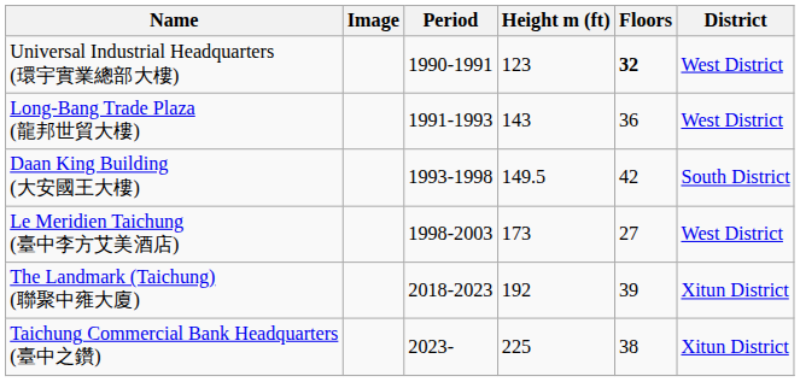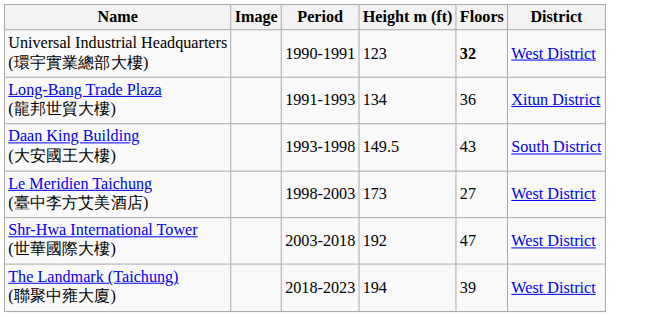Long-Bang Trade Plaza (龍邦世貿大樓) | Height m (ft): 143 -> 134
Long-Bang Trade Plaza (龍邦世貿大樓) | District: West District -> Xitun District
Daan King Building (大安國王大樓) | Floors: 42 -> 43
+ row: Shr-Hwa International Tower (世華國際大樓) | 2003-2018 | 192 | 47 | West District
The Landmark (Taichung) (聯聚中雍大廈) | Height m (ft): 192 -> 194
The Landmark (Taichung) (聯聚中雍大廈) | District: Xitun District -> West District
- row: Taichung Commercial Bank Headquarters (臺中之鑽) | 2023- | 225 | 38 | Xitun District
